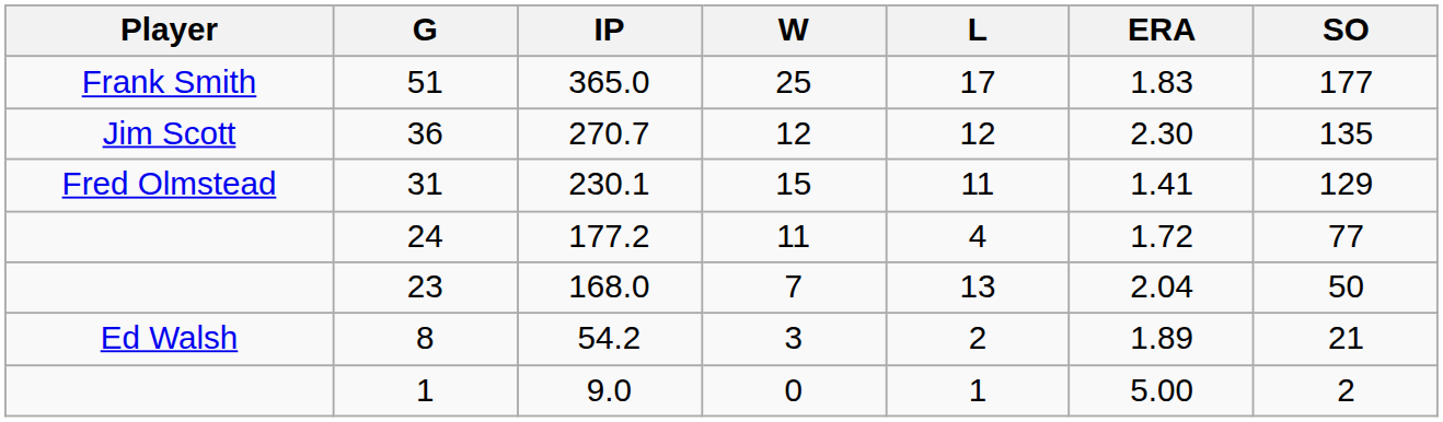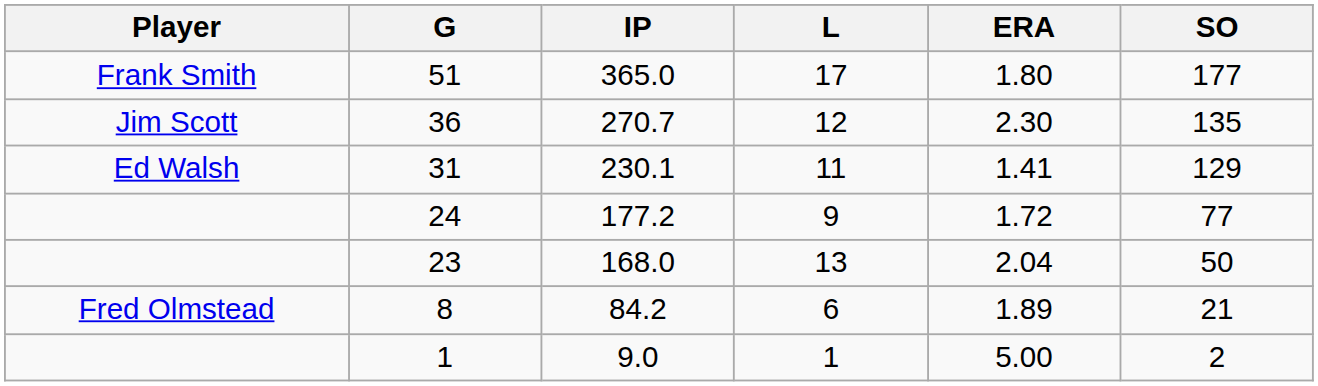- column: W | 25 | 12 | 15 | 11 | 7 | 3 | 0
51 | ERA: 1.83 -> 1.80
31 | Player: Fred Olmstead -> Ed Walsh
24 | L: 4 -> 9
8 | Player: Ed Walsh -> Fred Olmstead
8 | IP: 54.2 -> 84.2
8 | L: 2 -> 6
